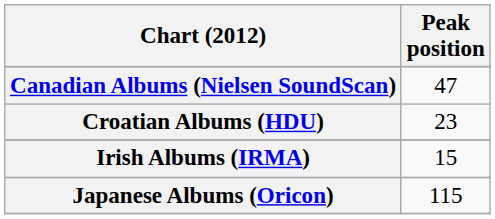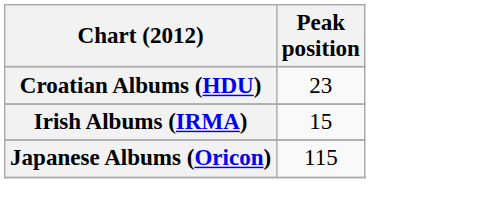- row: Canadian Albums (Nielsen SoundScan) | 47
